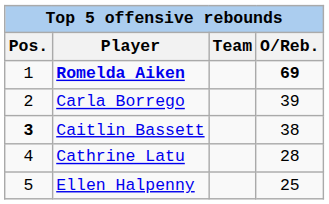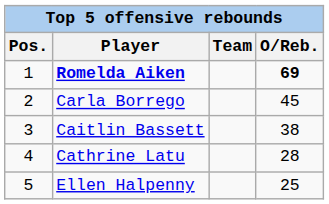Carla Borrego | O/Reb.: 39 -> 45
Caitlin Bassett | Pos.: bold -> normal
